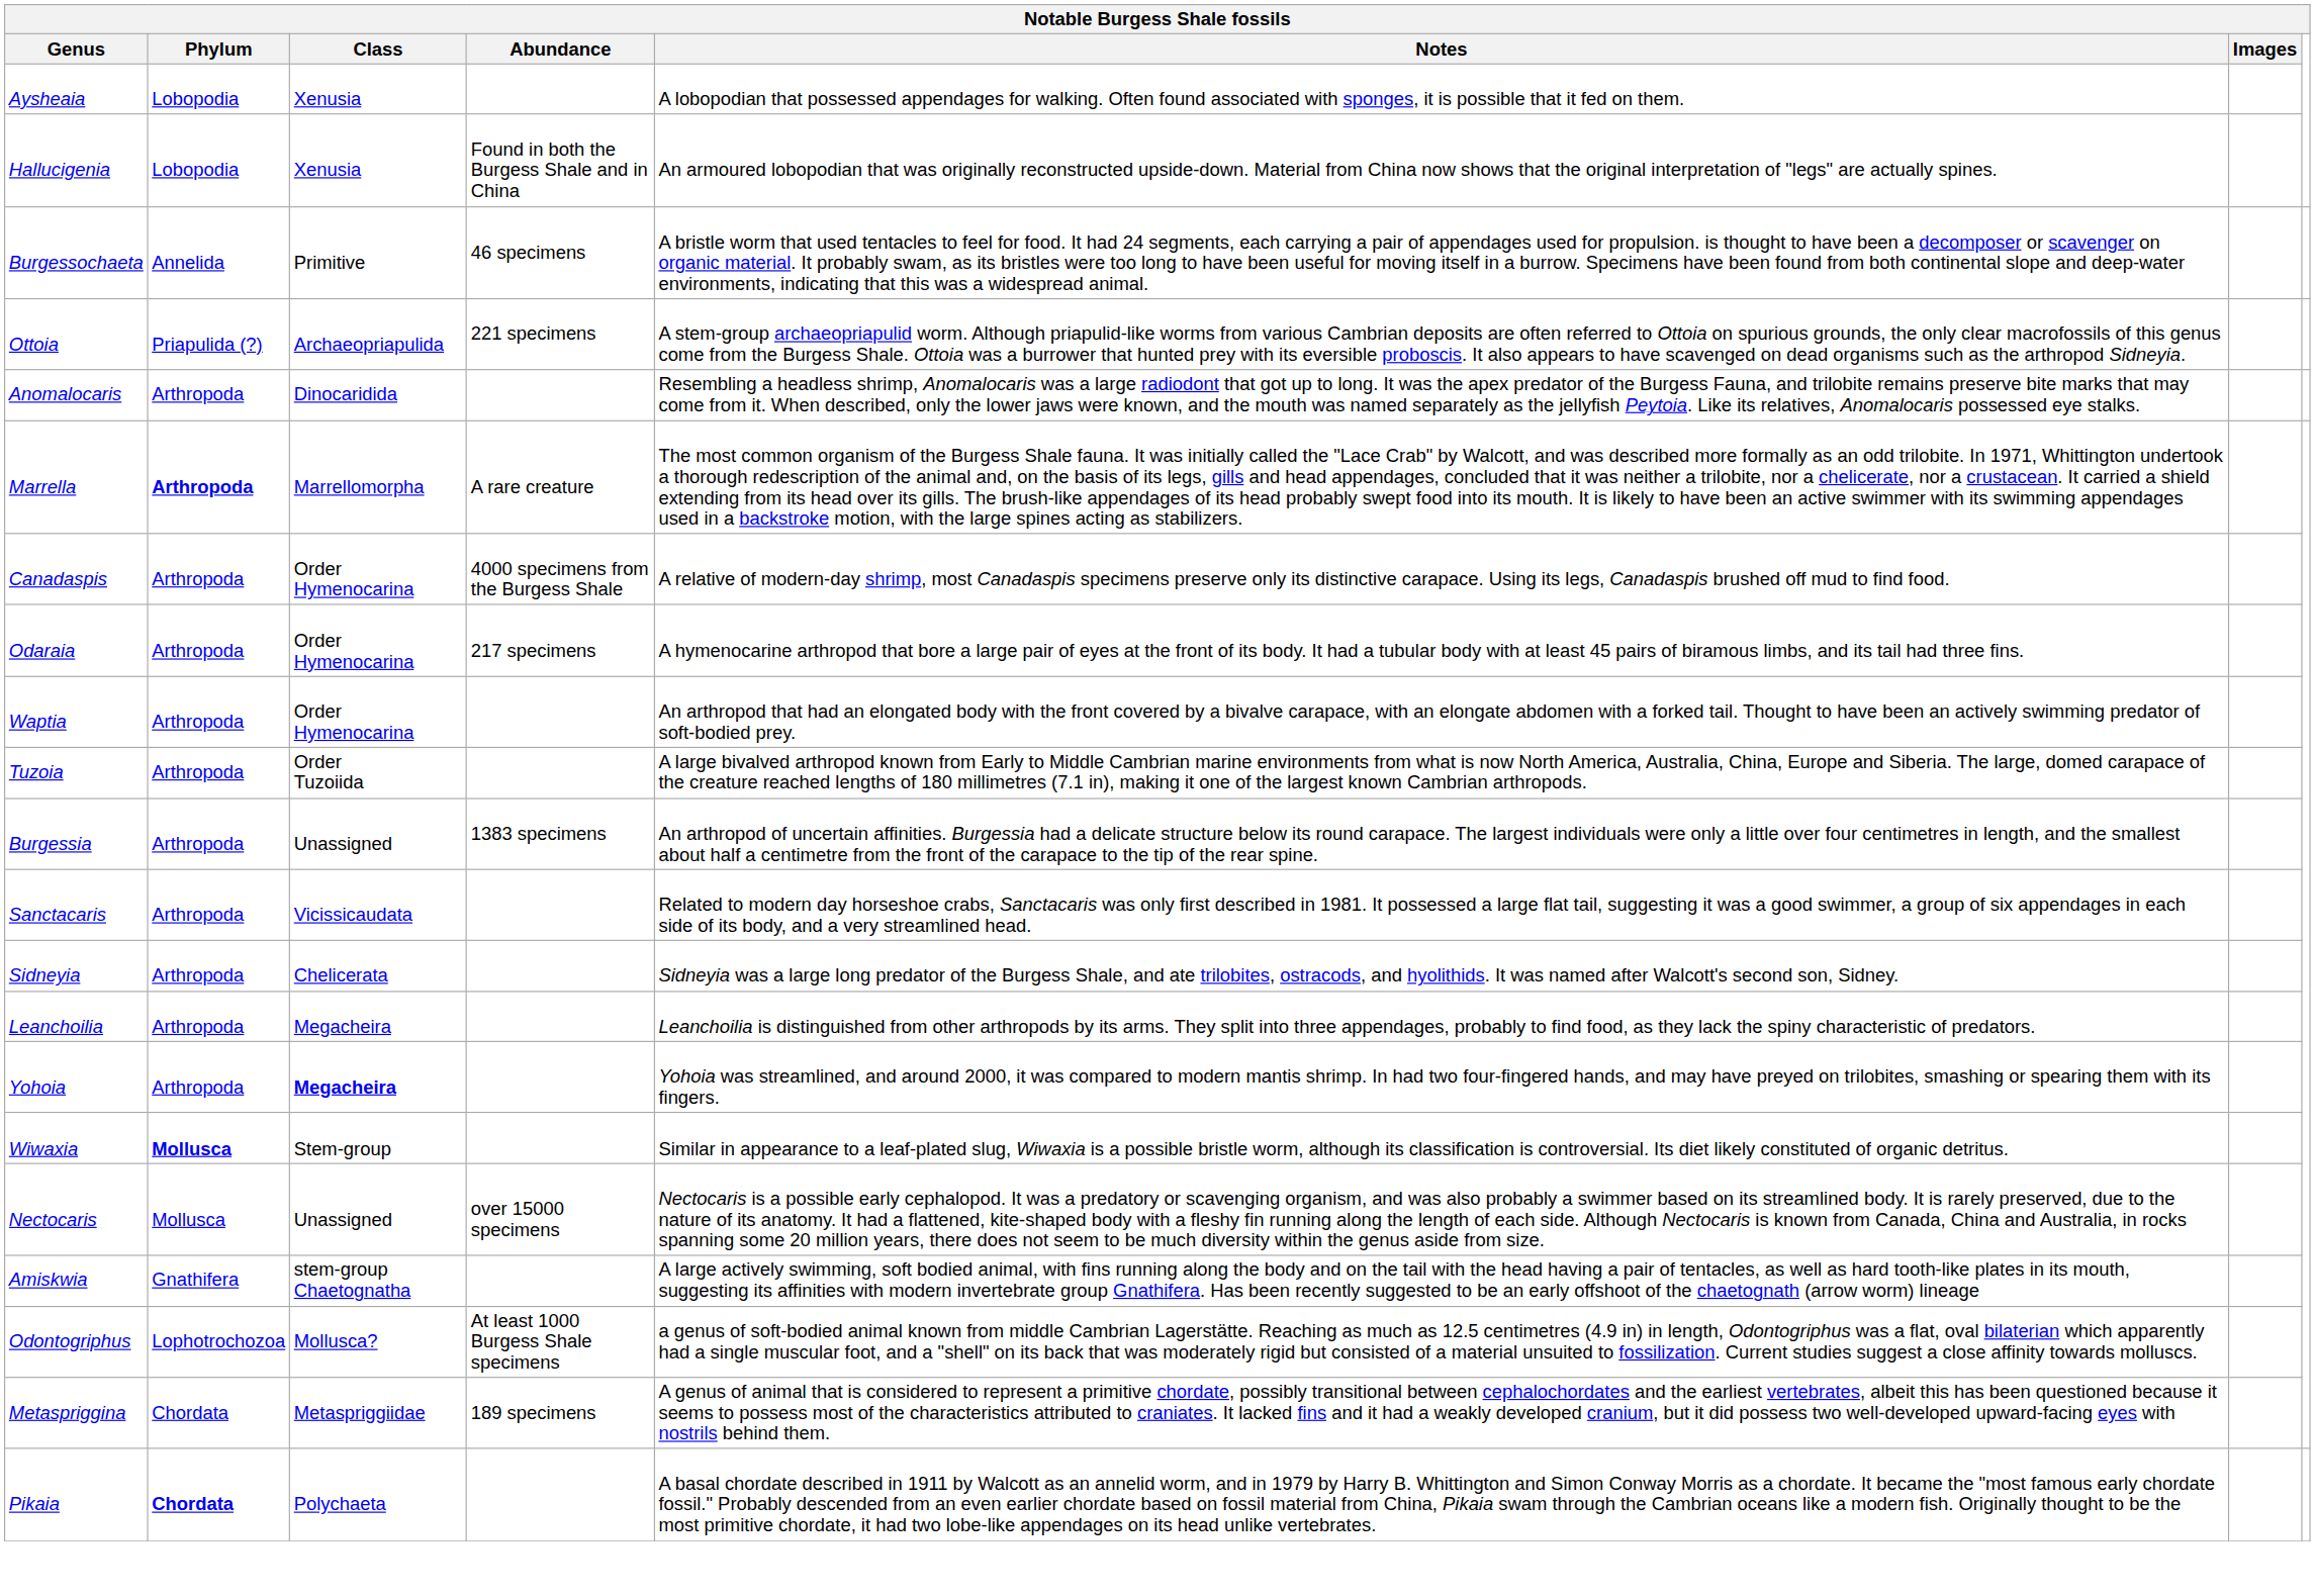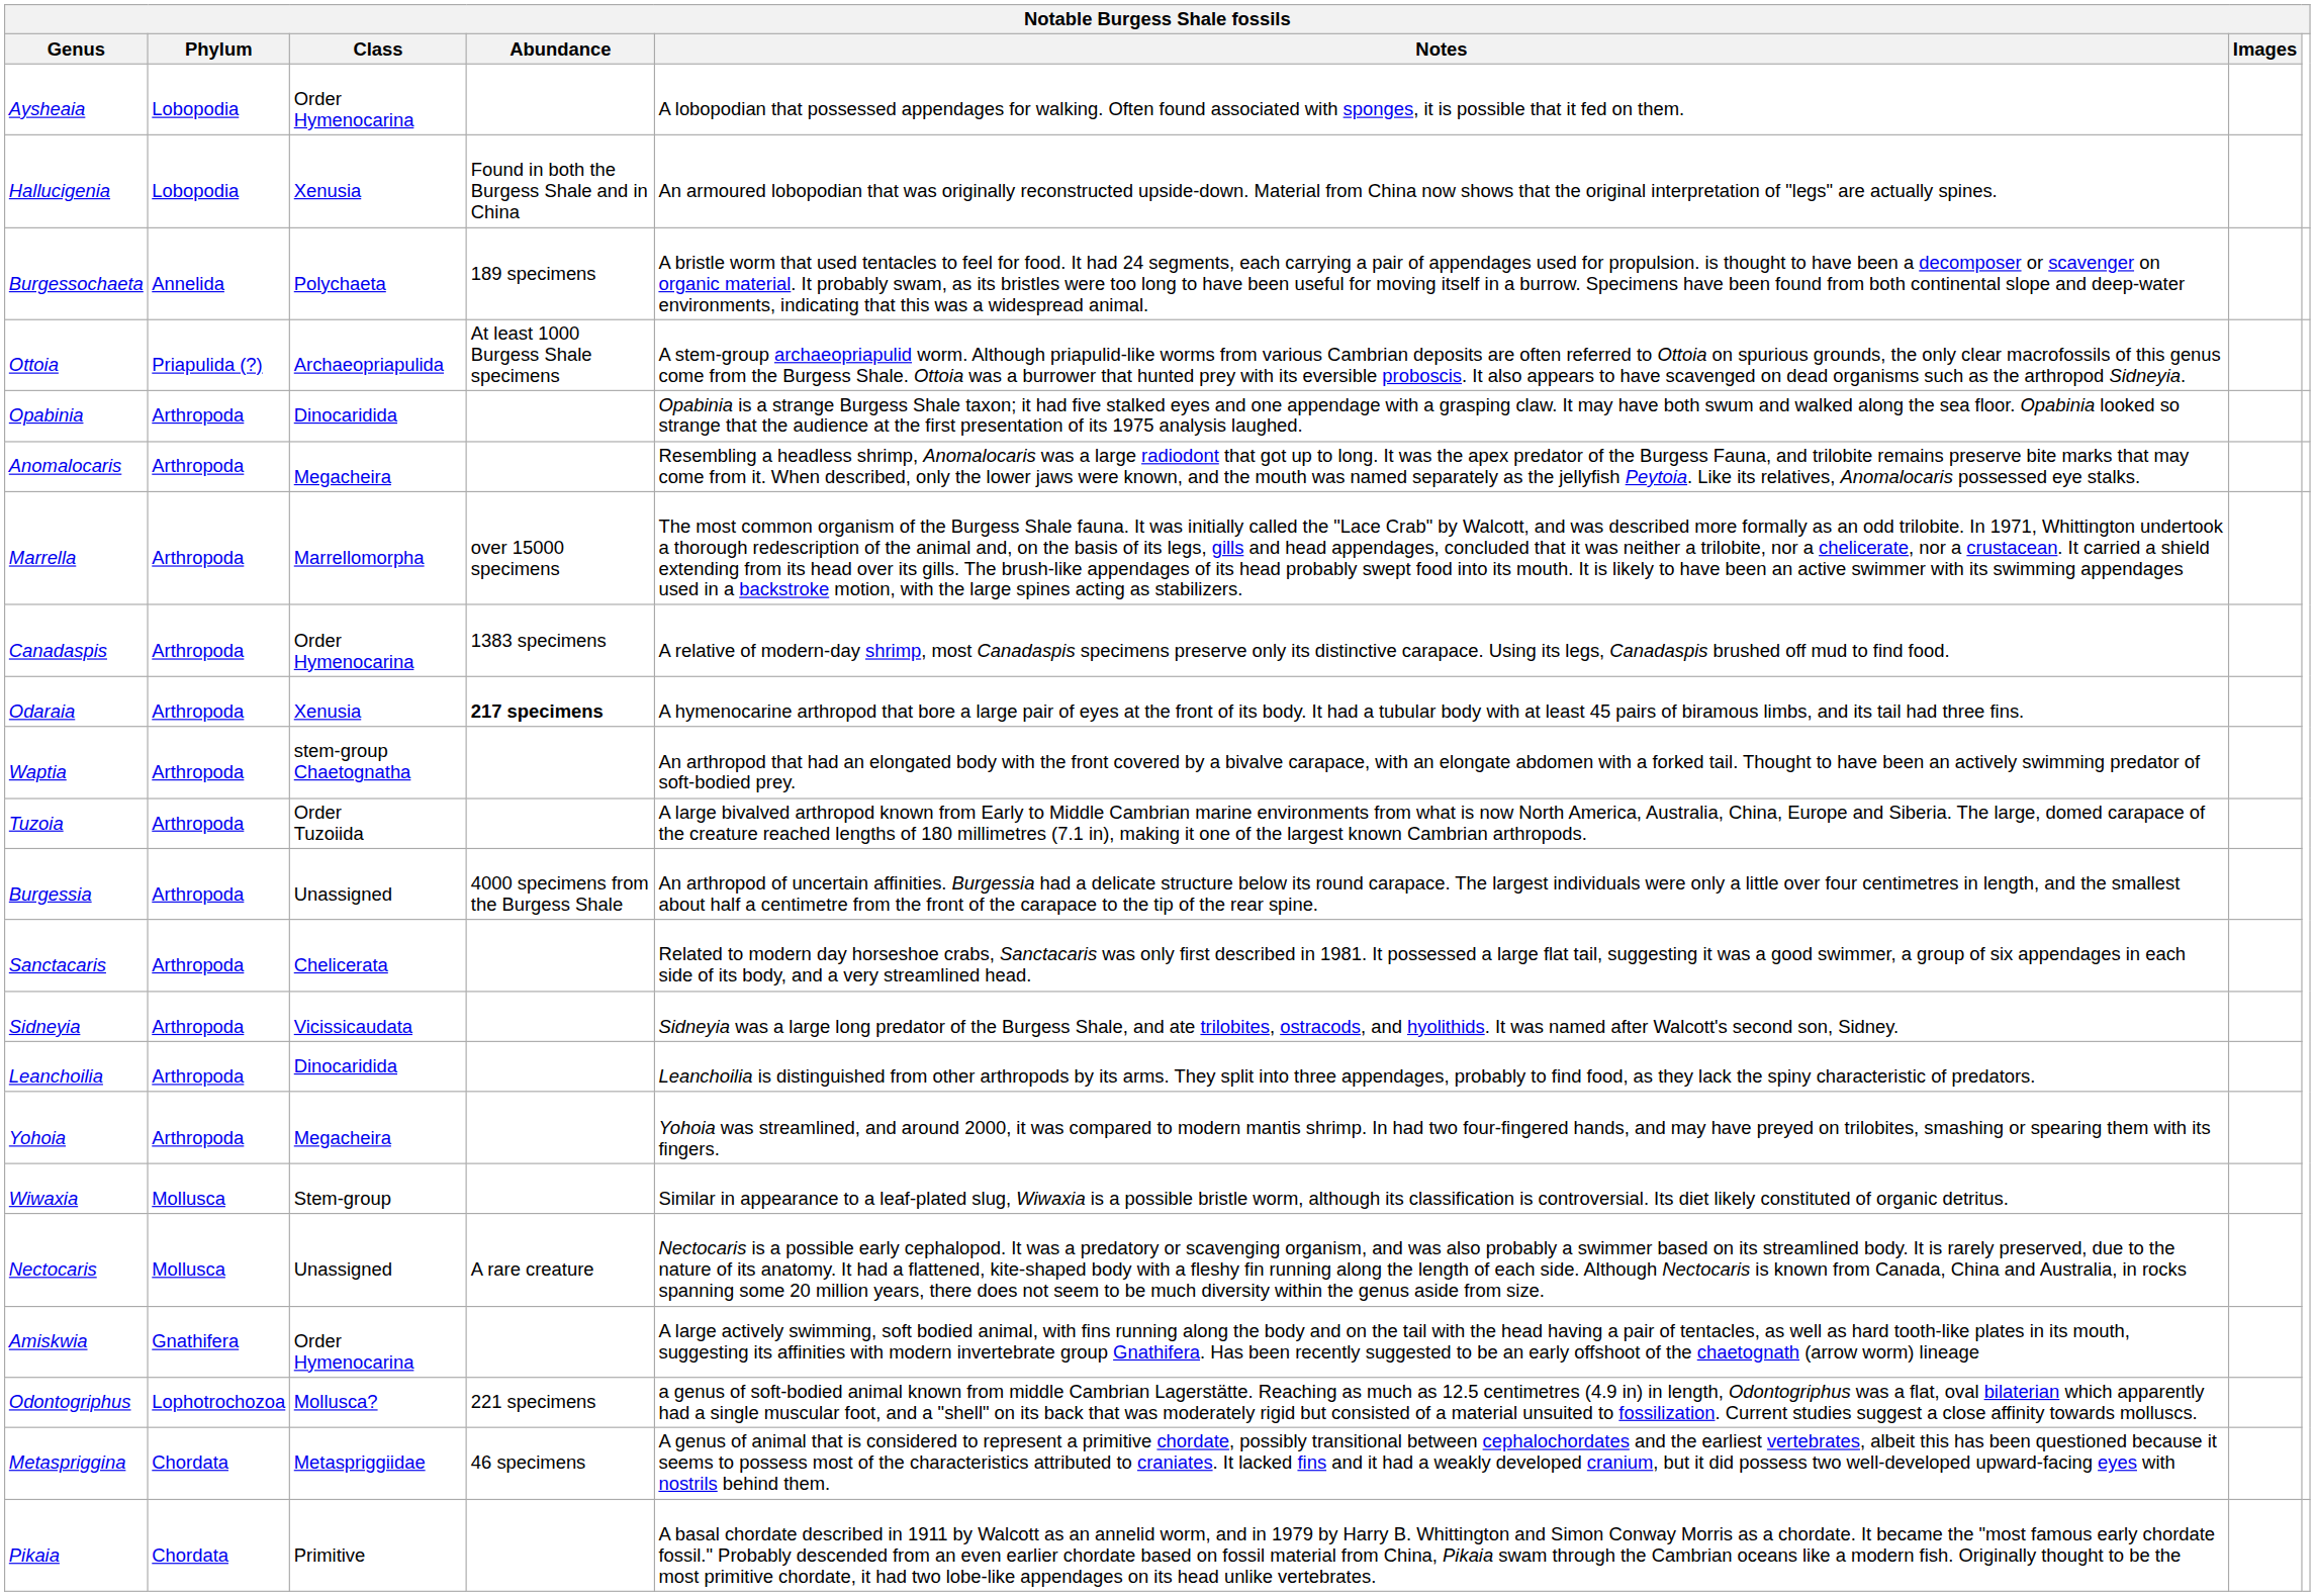Aysheaia | Class: Xenusia -> Order Hymenocarina
Burgessochaeta | Class: Primitive -> Polychaeta
Burgessochaeta | Abundance: 46 specimens -> 189 specimens
Ottoia | Abundance: 221 specimens -> At least 1000 Burgess Shale specimens
+ row: Opabinia | Arthropoda | Dinocaridida | Opabinia is a strange Burgess Shale taxon; it had five stalked eyes and one appendage with a grasping claw. It may have both swum and walked along the sea floor. Opabinia looked so strange that the audience at the first presentation of its 1975 analysis laughed.
Anomalocaris | Class: Dinocaridida -> Megacheira
Marrella | Phylum: bold -> normal
Marrella | Abundance: A rare creature -> over 15000 specimens
Canadaspis | Abundance: 4000 specimens from the Burgess Shale -> 1383 specimens
Odaraia | Class: Order Hymenocarina -> Xenusia
Odaraia | Abundance: normal -> bold
Waptia | Class: Order Hymenocarina -> stem-group Chaetognatha
Burgessia | Abundance: 1383 specimens -> 4000 specimens from the Burgess Shale
Sanctacaris | Class: Vicissicaudata -> Chelicerata
Sidneyia | Class: Chelicerata -> Vicissicaudata
Leanchoilia | Class: Megacheira -> Dinocaridida
Yohoia | Class: bold -> normal
Wiwaxia | Phylum: bold -> normal
Nectocaris | Abundance: over 15000 specimens -> A rare creature
Amiskwia | Class: stem-group Chaetognatha -> Order Hymenocarina
Odontogriphus | Abundance: At least 1000 Burgess Shale specimens -> 221 specimens
Metaspriggina | Abundance: 189 specimens -> 46 specimens
Pikaia | Phylum: bold -> normal
Pikaia | Class: Polychaeta -> Primitive
